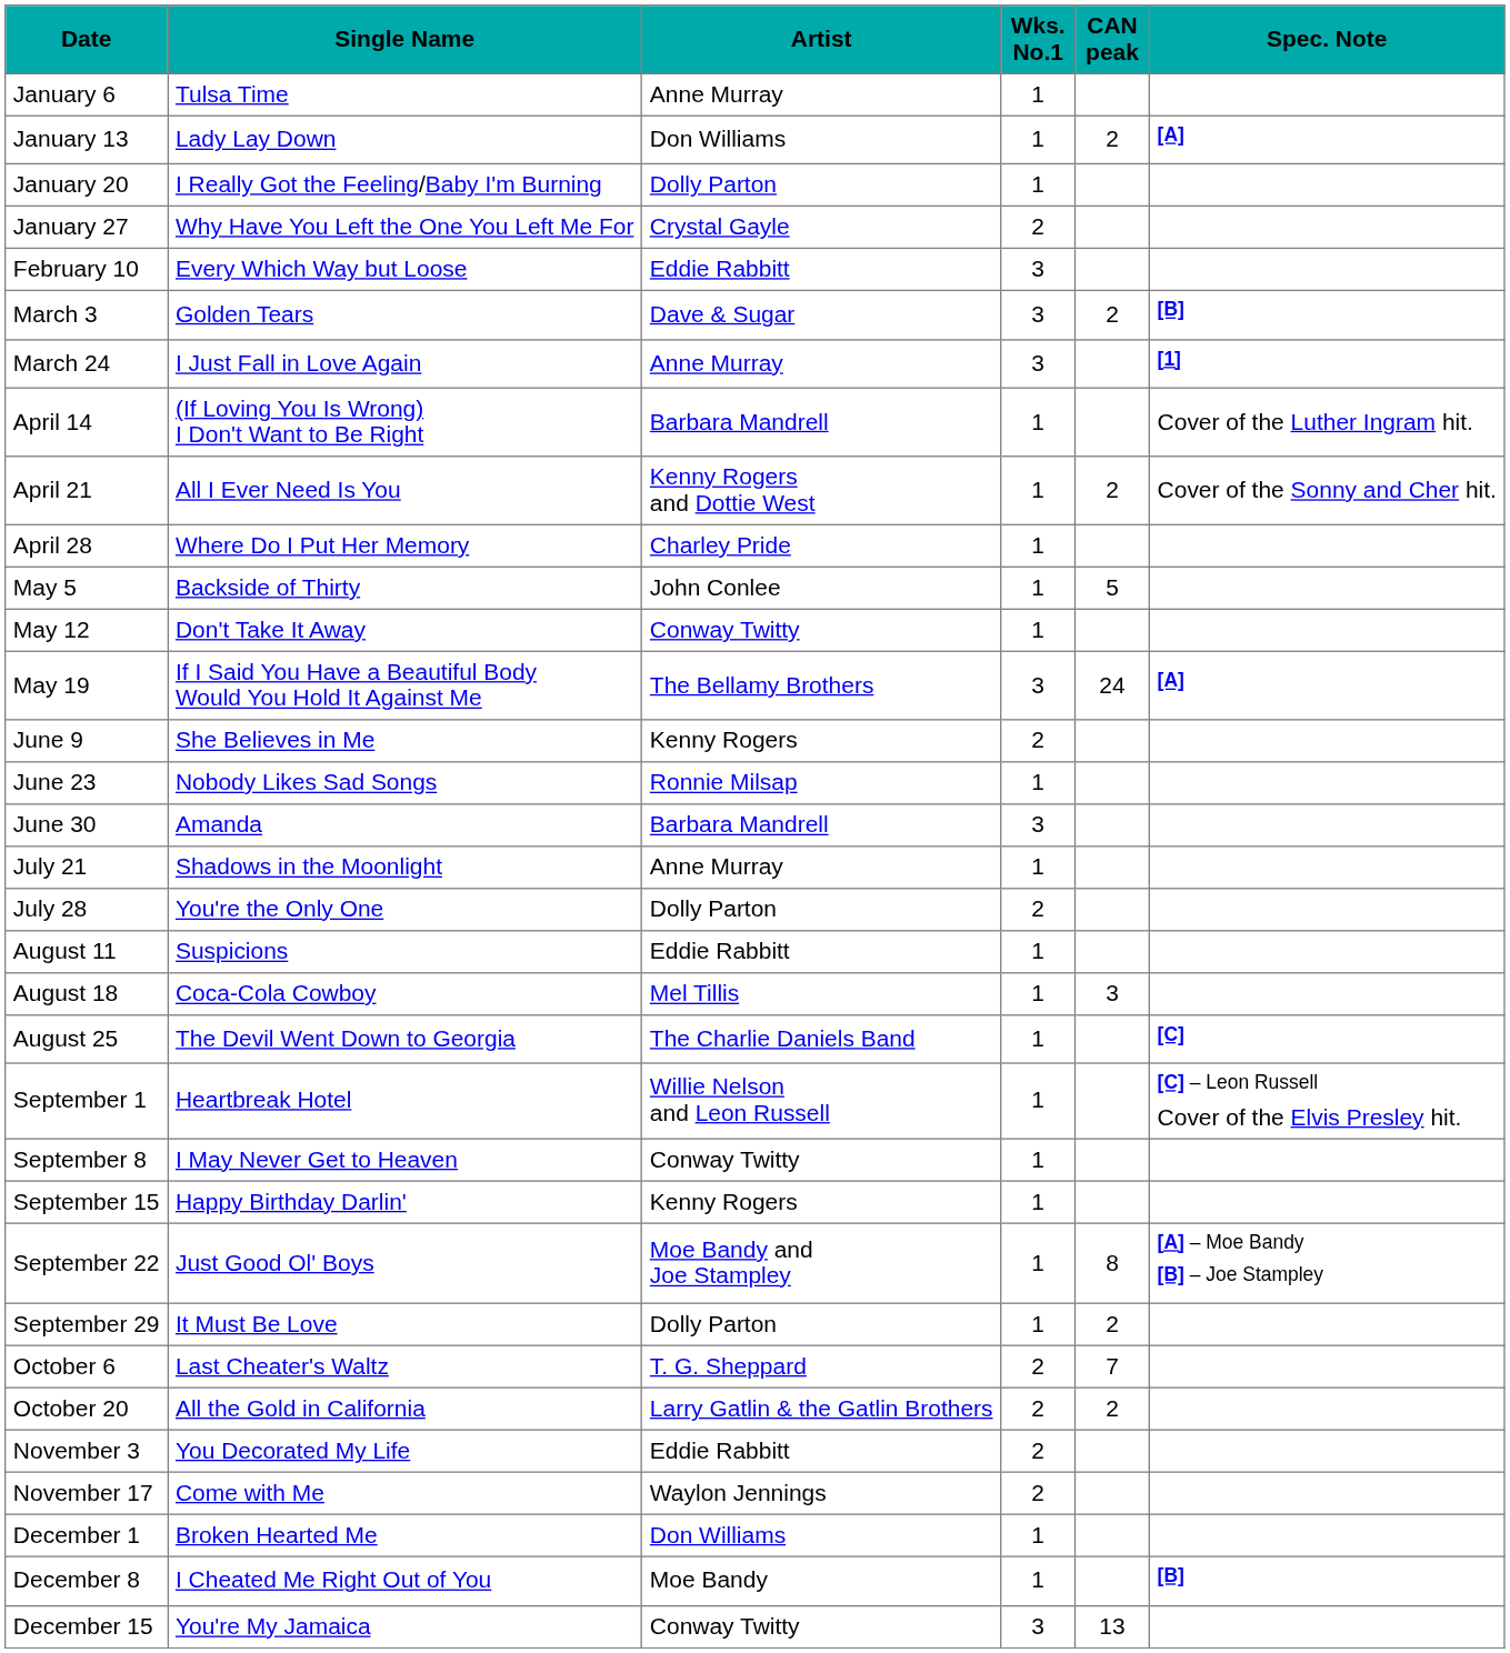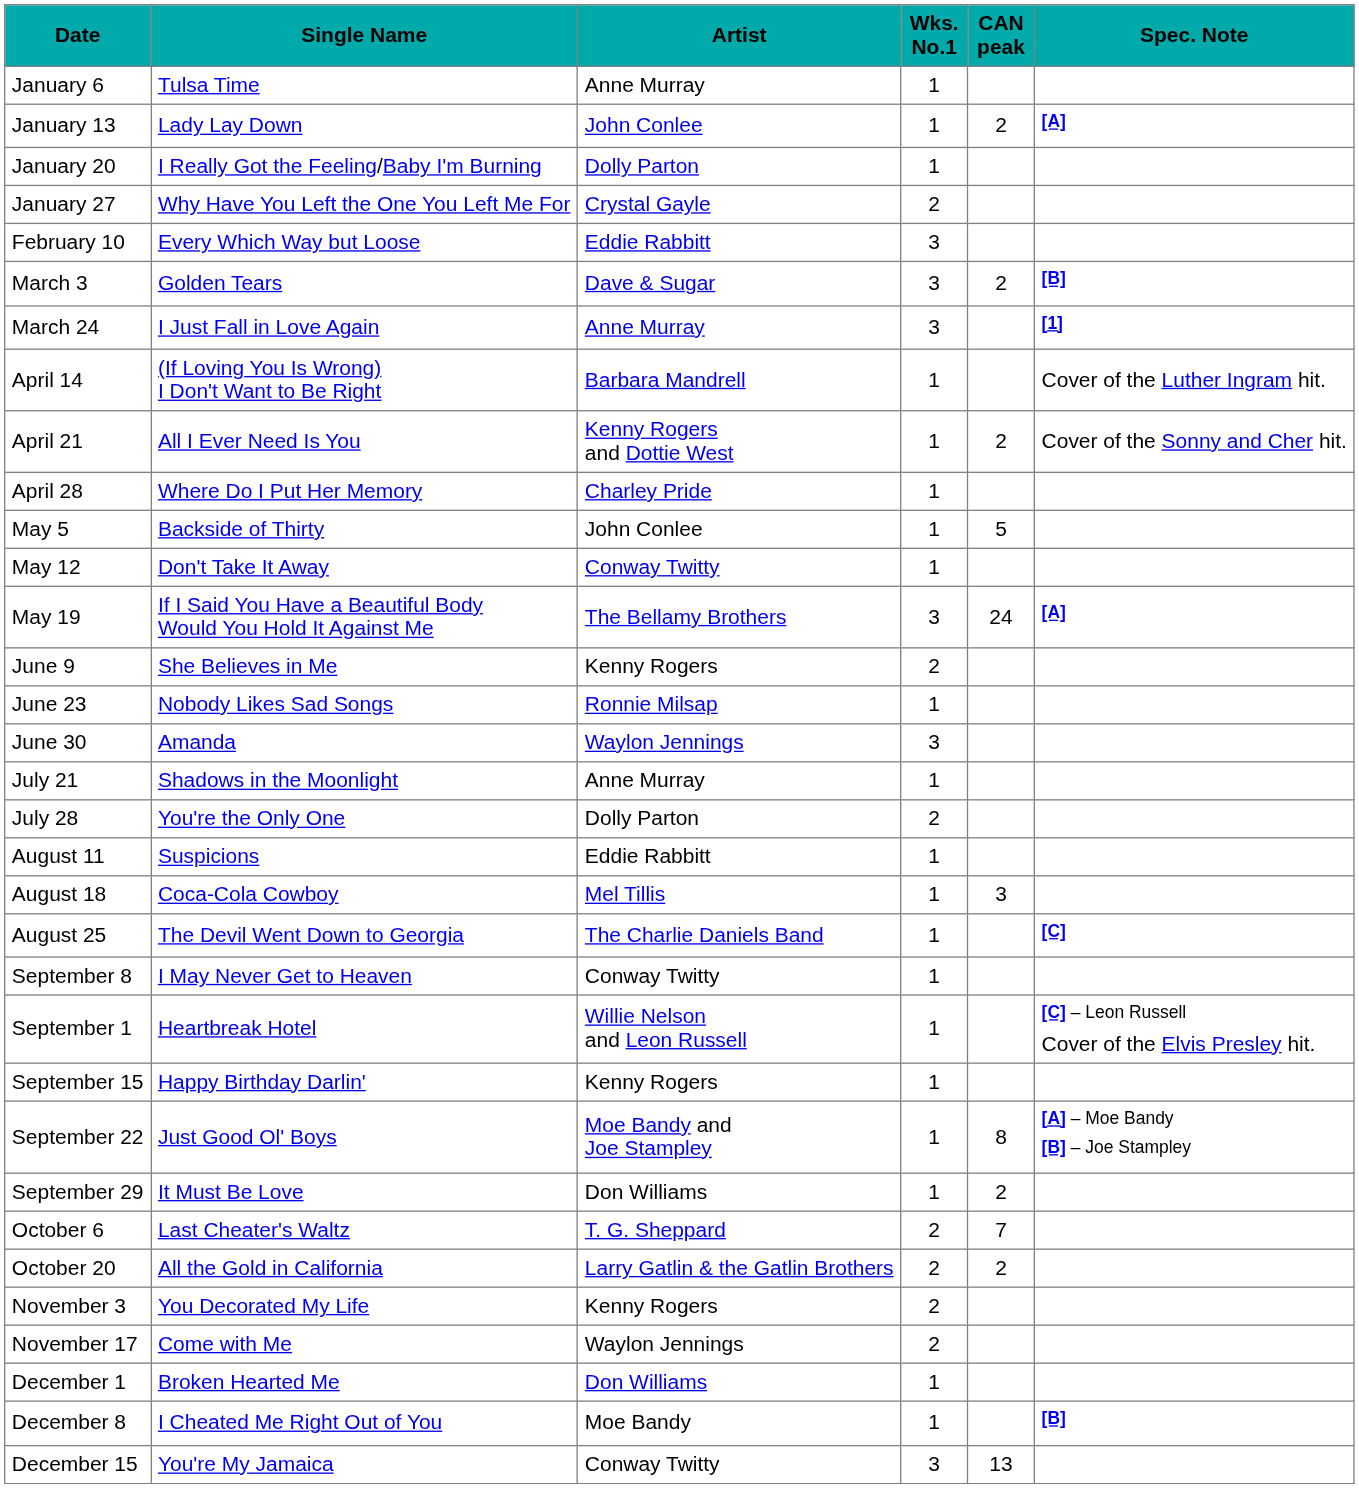January 13 | Artist: Don Williams -> John Conlee
June 30 | Artist: Barbara Mandrell -> Waylon Jennings
rows swapped: September 1 <-> September 8
September 29 | Artist: Dolly Parton -> Don Williams
November 3 | Artist: Eddie Rabbitt -> Kenny Rogers
